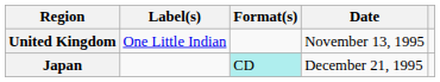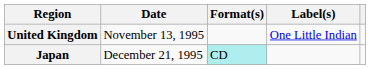columns swapped: Date <-> Label(s)
